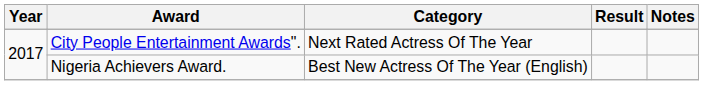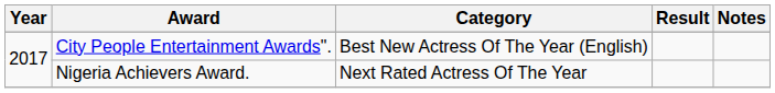City People Entertainment Awards". | Category: Next Rated Actress Of The Year -> Best New Actress Of The Year (English)
Nigeria Achievers Award. | Category: Best New Actress Of The Year (English) -> Next Rated Actress Of The Year
